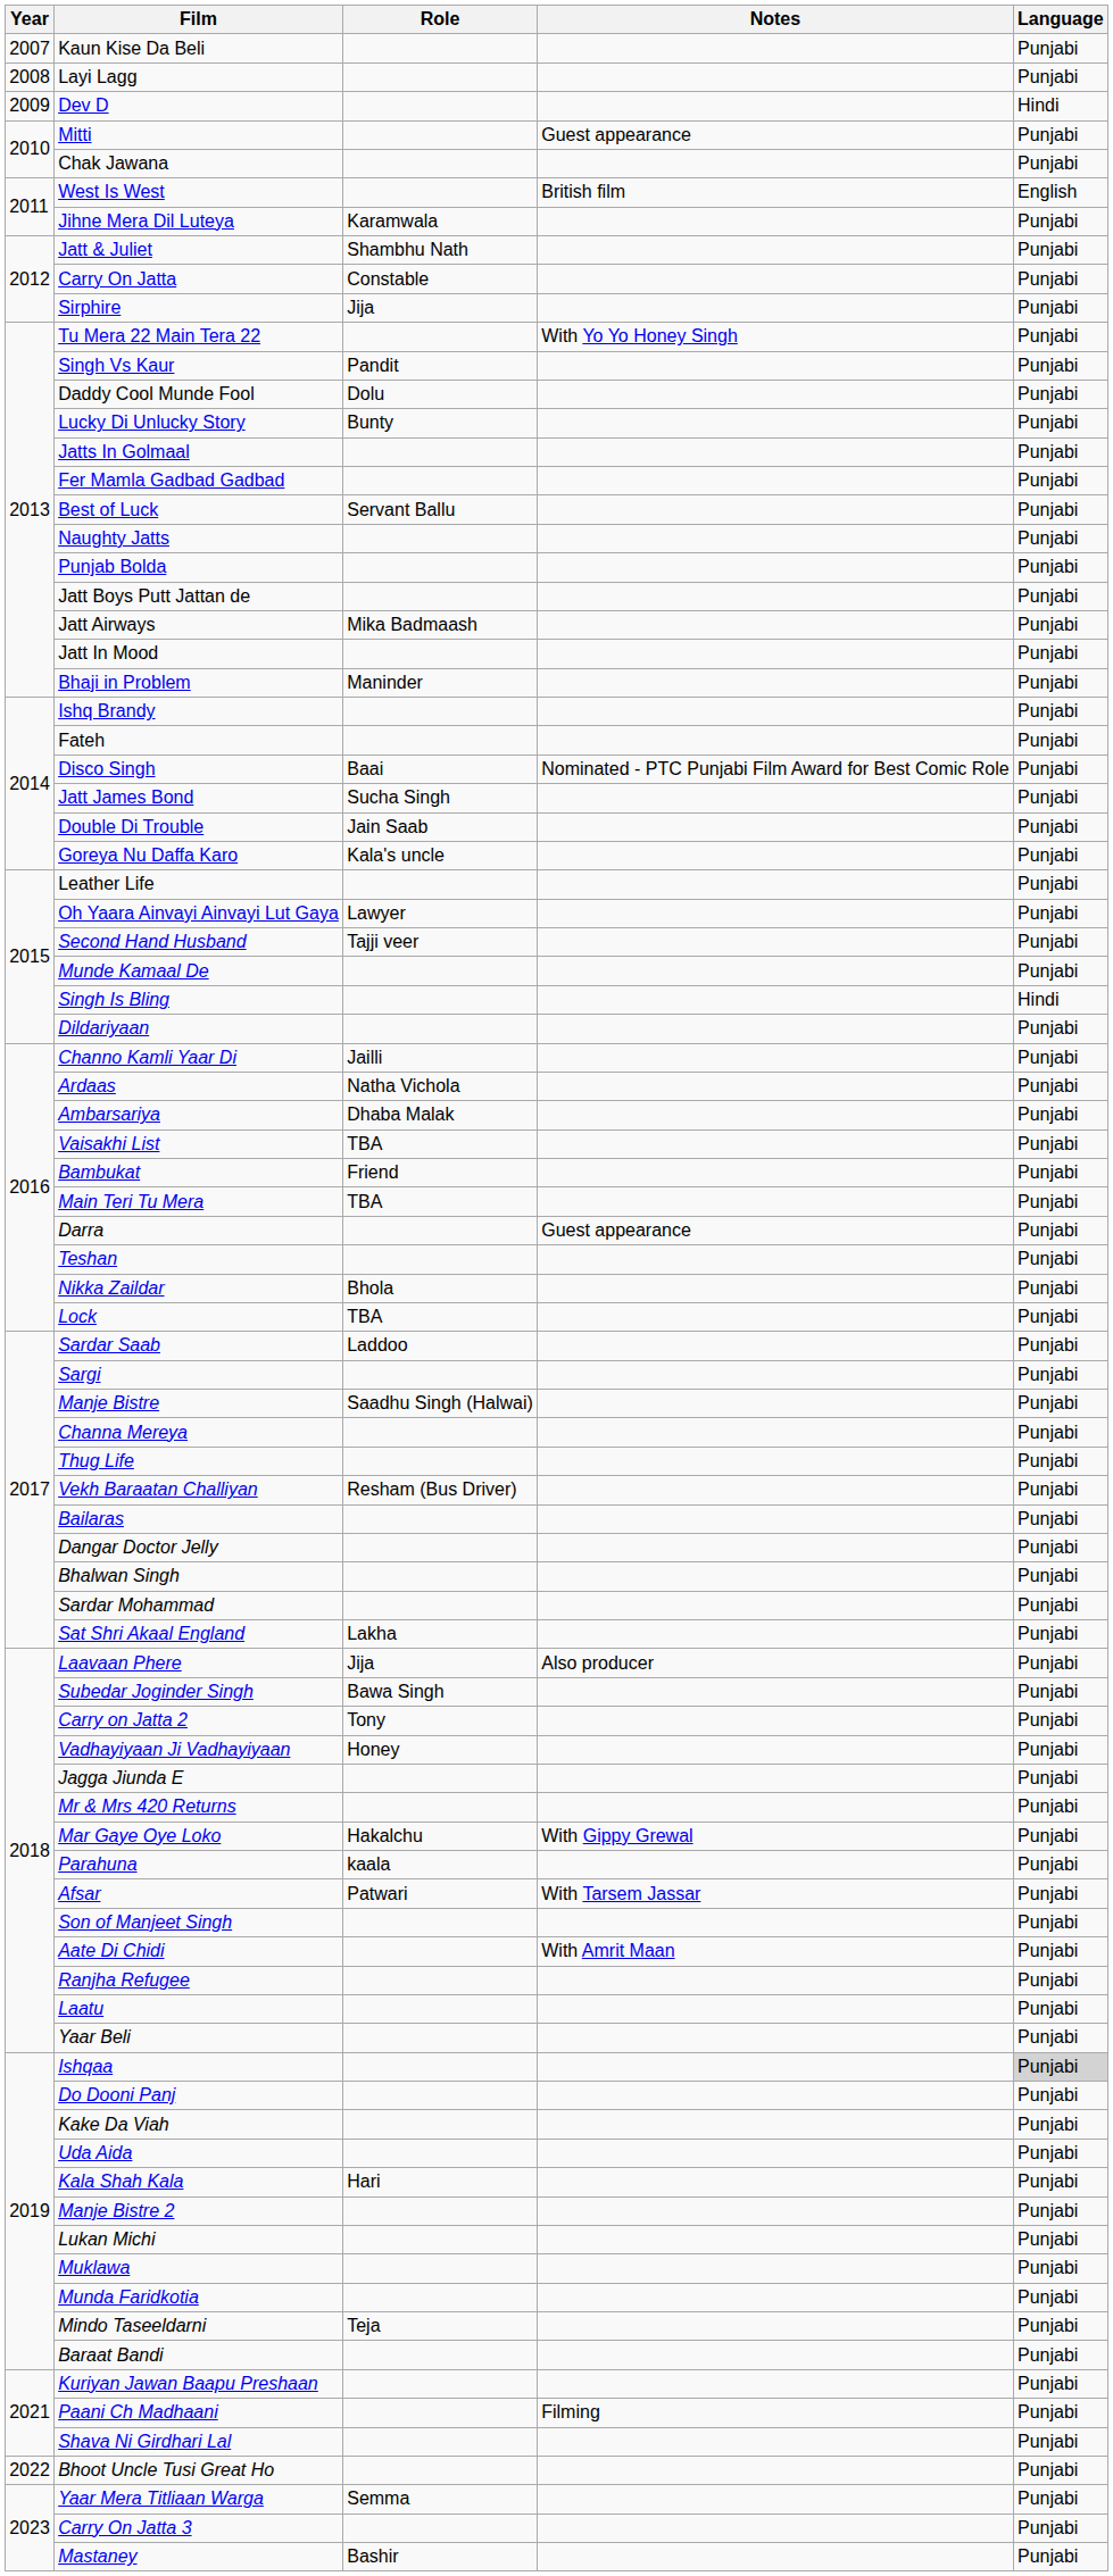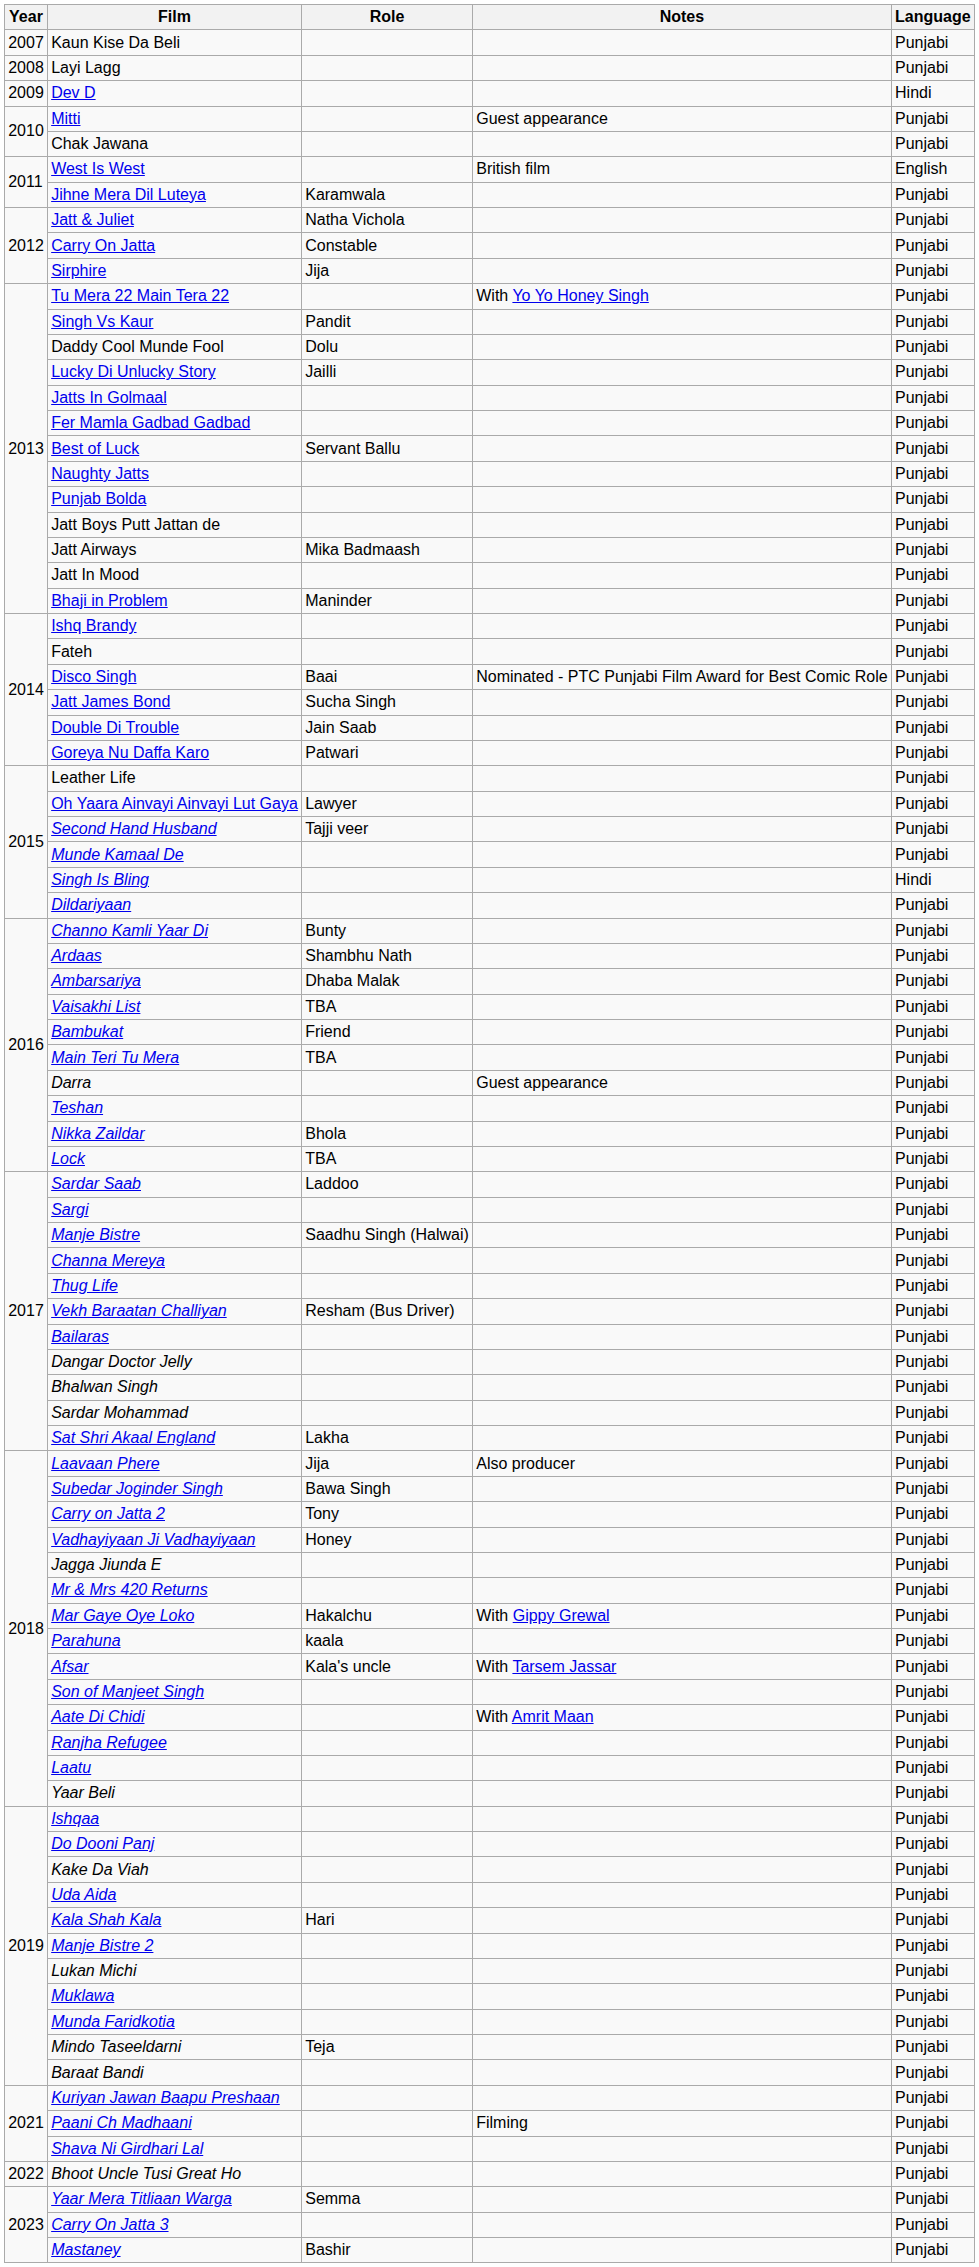Jatt & Juliet | Role: Shambhu Nath -> Natha Vichola
Lucky Di Unlucky Story | Role: Bunty -> Jailli
Goreya Nu Daffa Karo | Role: Kala's uncle -> Patwari
Channo Kamli Yaar Di | Role: Jailli -> Bunty
Ardaas | Role: Natha Vichola -> Shambhu Nath
Afsar | Role: Patwari -> Kala's uncle
Ishqaa | Language: lightgrey background -> no background
